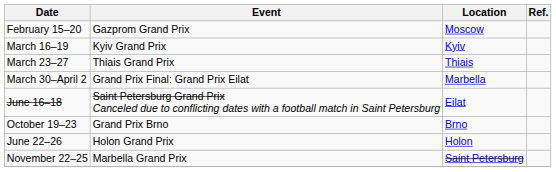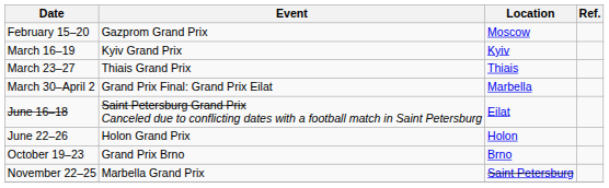rows swapped: June 22–26 <-> October 19–23
